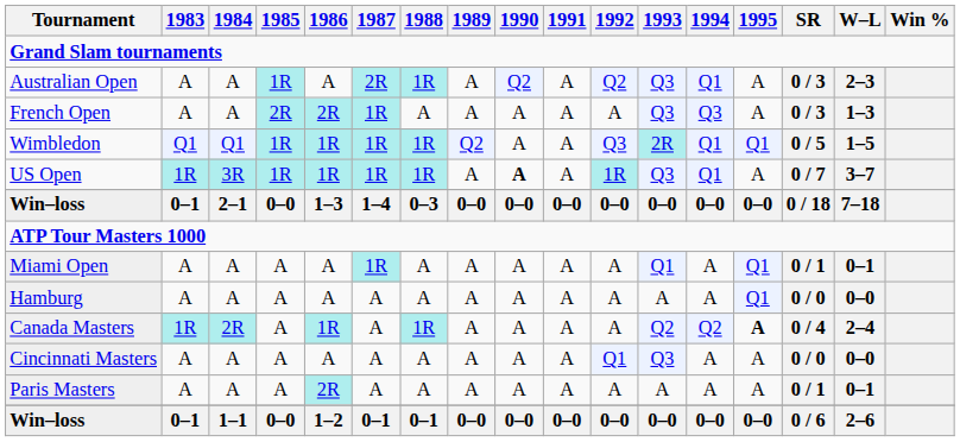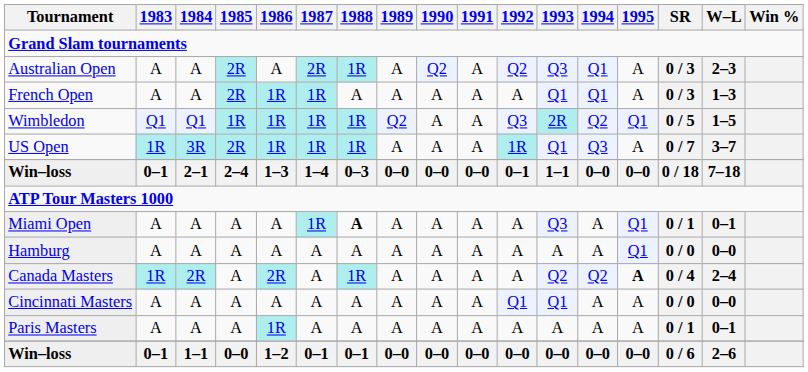Australian Open | 1985: 1R -> 2R
French Open | 1986: 2R -> 1R
French Open | 1993: Q3 -> Q1
French Open | 1994: Q3 -> Q1
Wimbledon | 1994: Q1 -> Q2
US Open | 1985: 1R -> 2R
US Open | 1990: bold -> normal
US Open | 1993: Q3 -> Q1
US Open | 1994: Q1 -> Q3
Win–loss / 2–1 | 1985: 0–0 -> 2–4
Win–loss / 2–1 | 1992: 0–0 -> 0–1
Win–loss / 2–1 | 1993: 0–0 -> 1–1
Miami Open | 1988: normal -> bold
Miami Open | 1993: Q1 -> Q3
Canada Masters | 1986: 1R -> 2R
Cincinnati Masters | 1993: Q3 -> Q1
Paris Masters | 1986: 2R -> 1R
